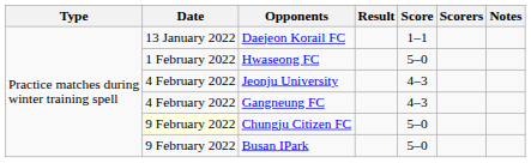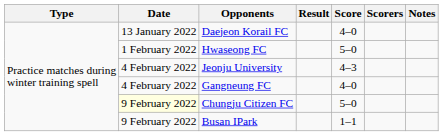Daejeon Korail FC | Score: 1–1 -> 4–0
Gangneung FC | Score: 4–3 -> 4–0
Busan IPark | Score: 5–0 -> 1–1
